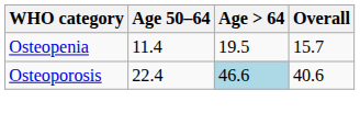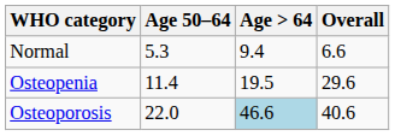+ row: Normal | 5.3 | 9.4 | 6.6
Osteopenia | Overall: 15.7 -> 29.6
Osteoporosis | Age 50–64: 22.4 -> 22.0
